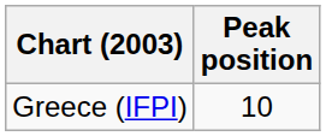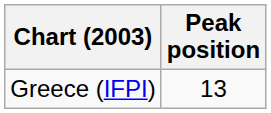Greece (IFPI) | Peak position: 10 -> 13
